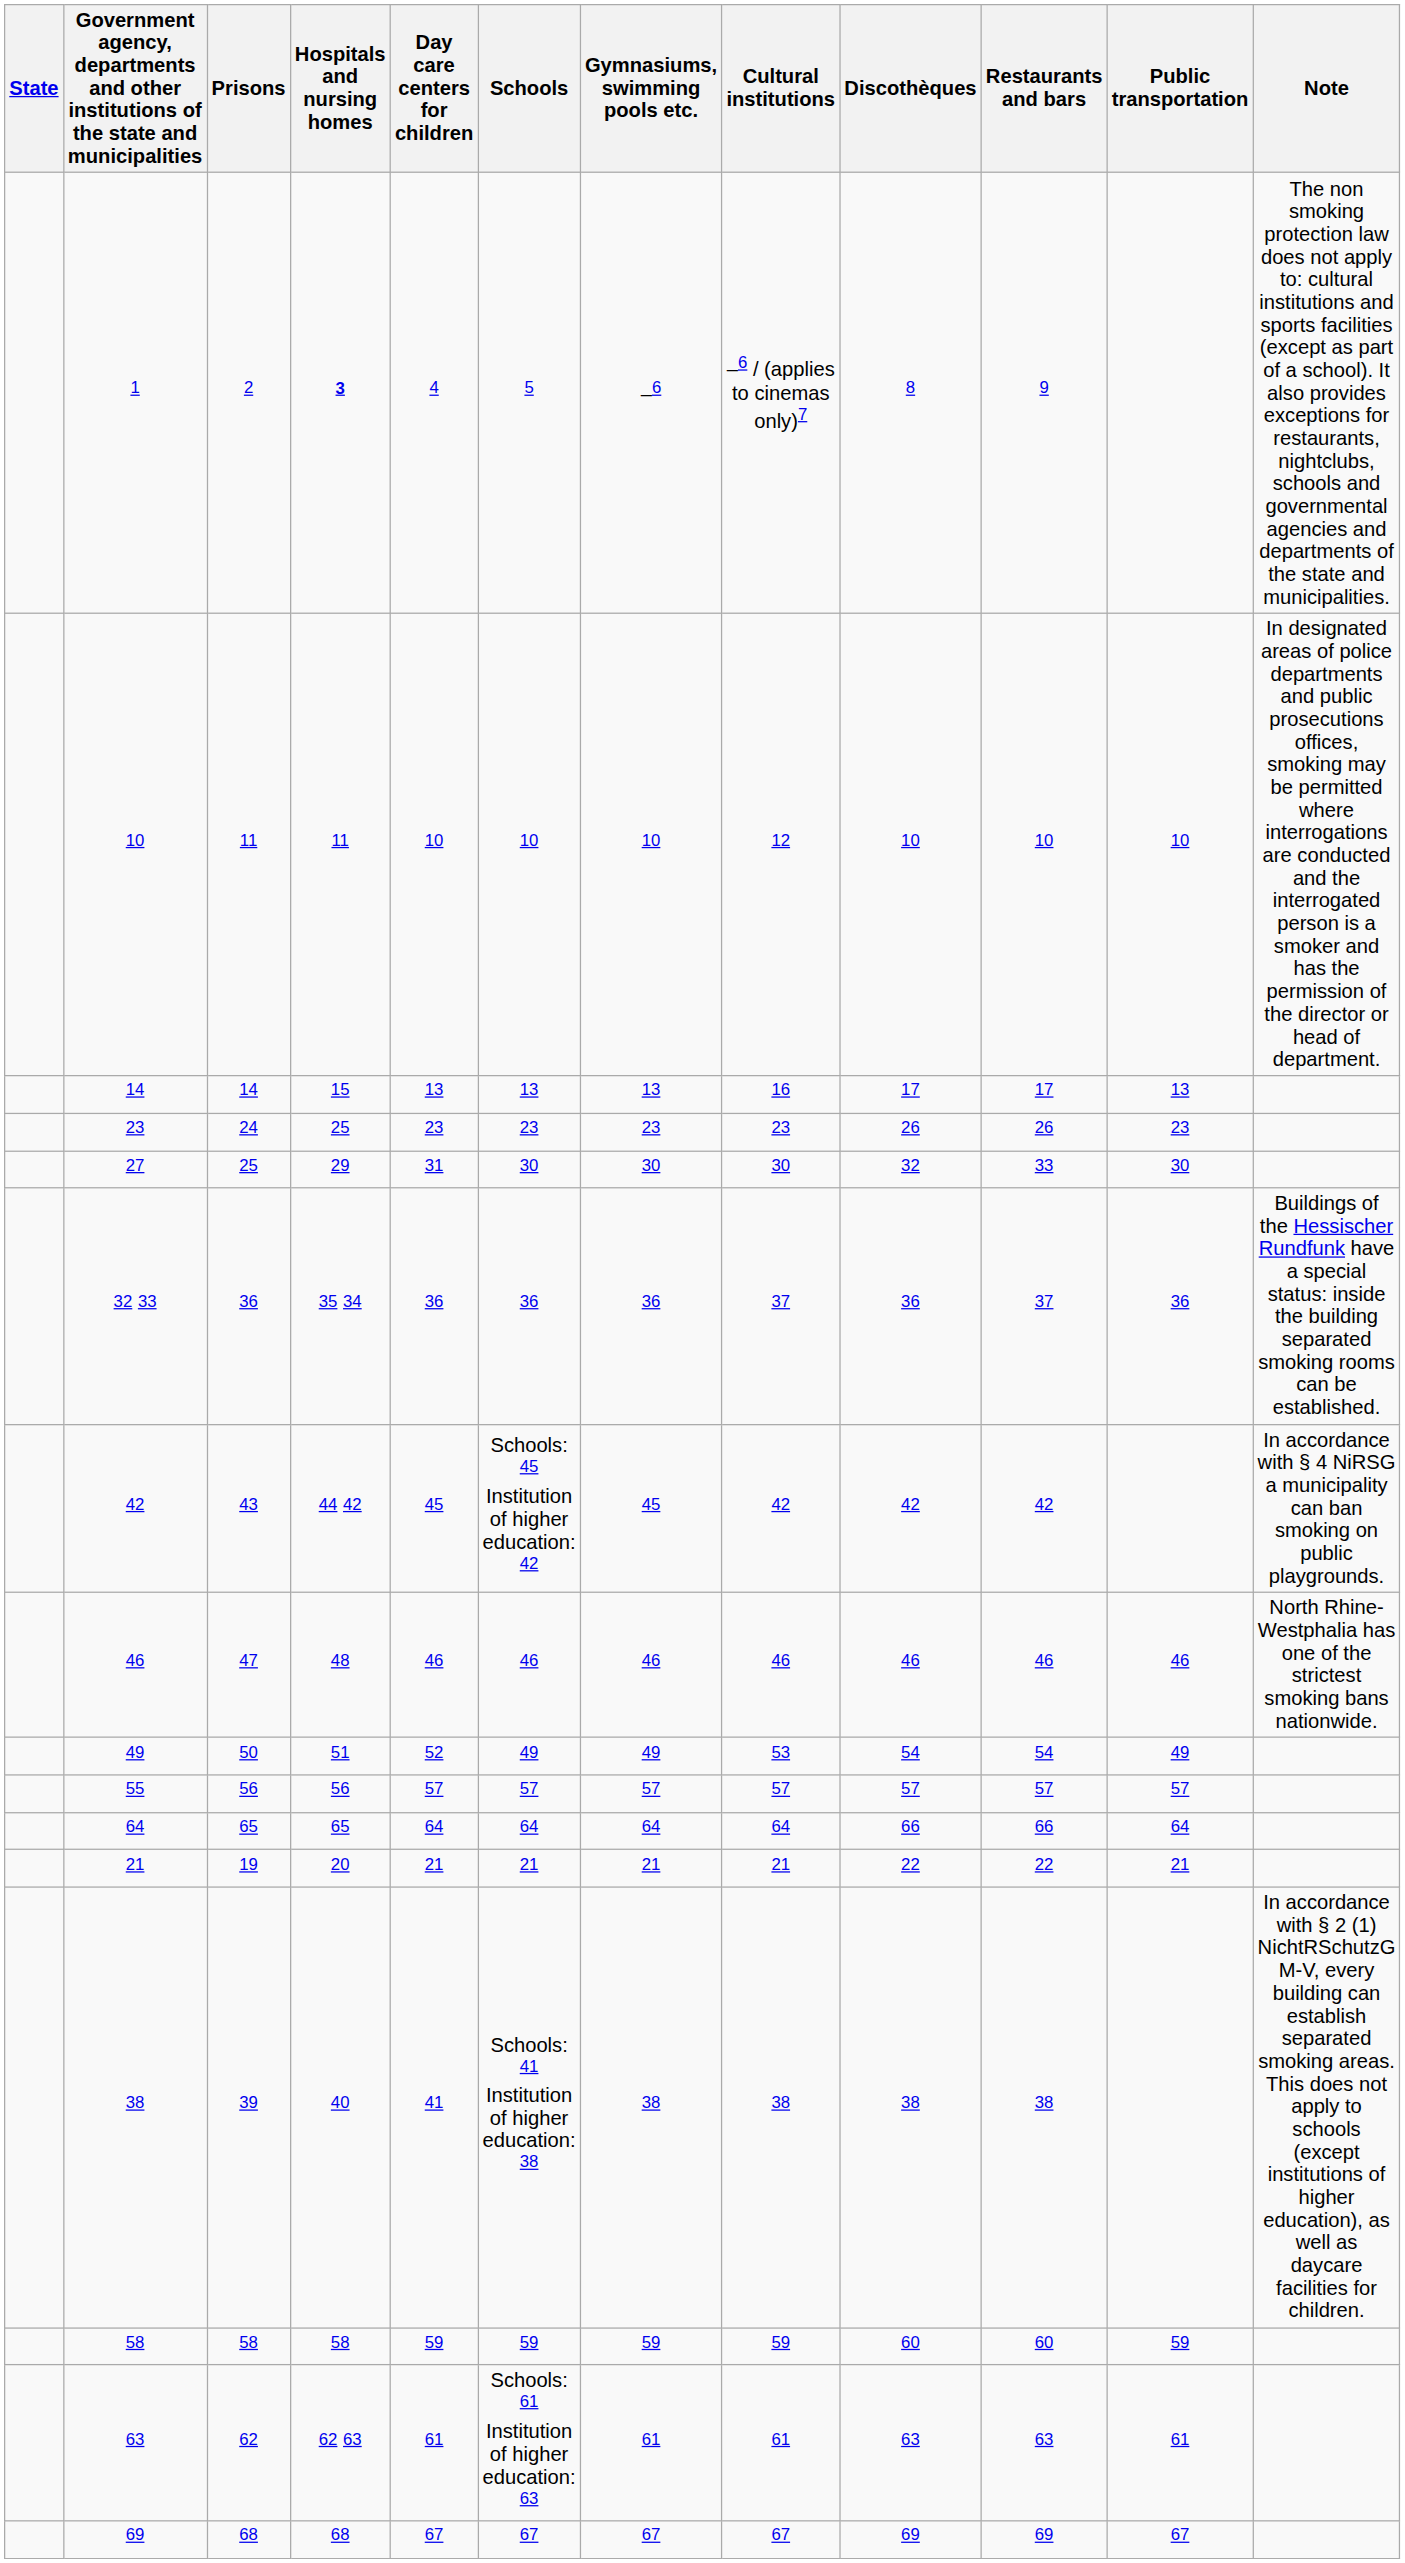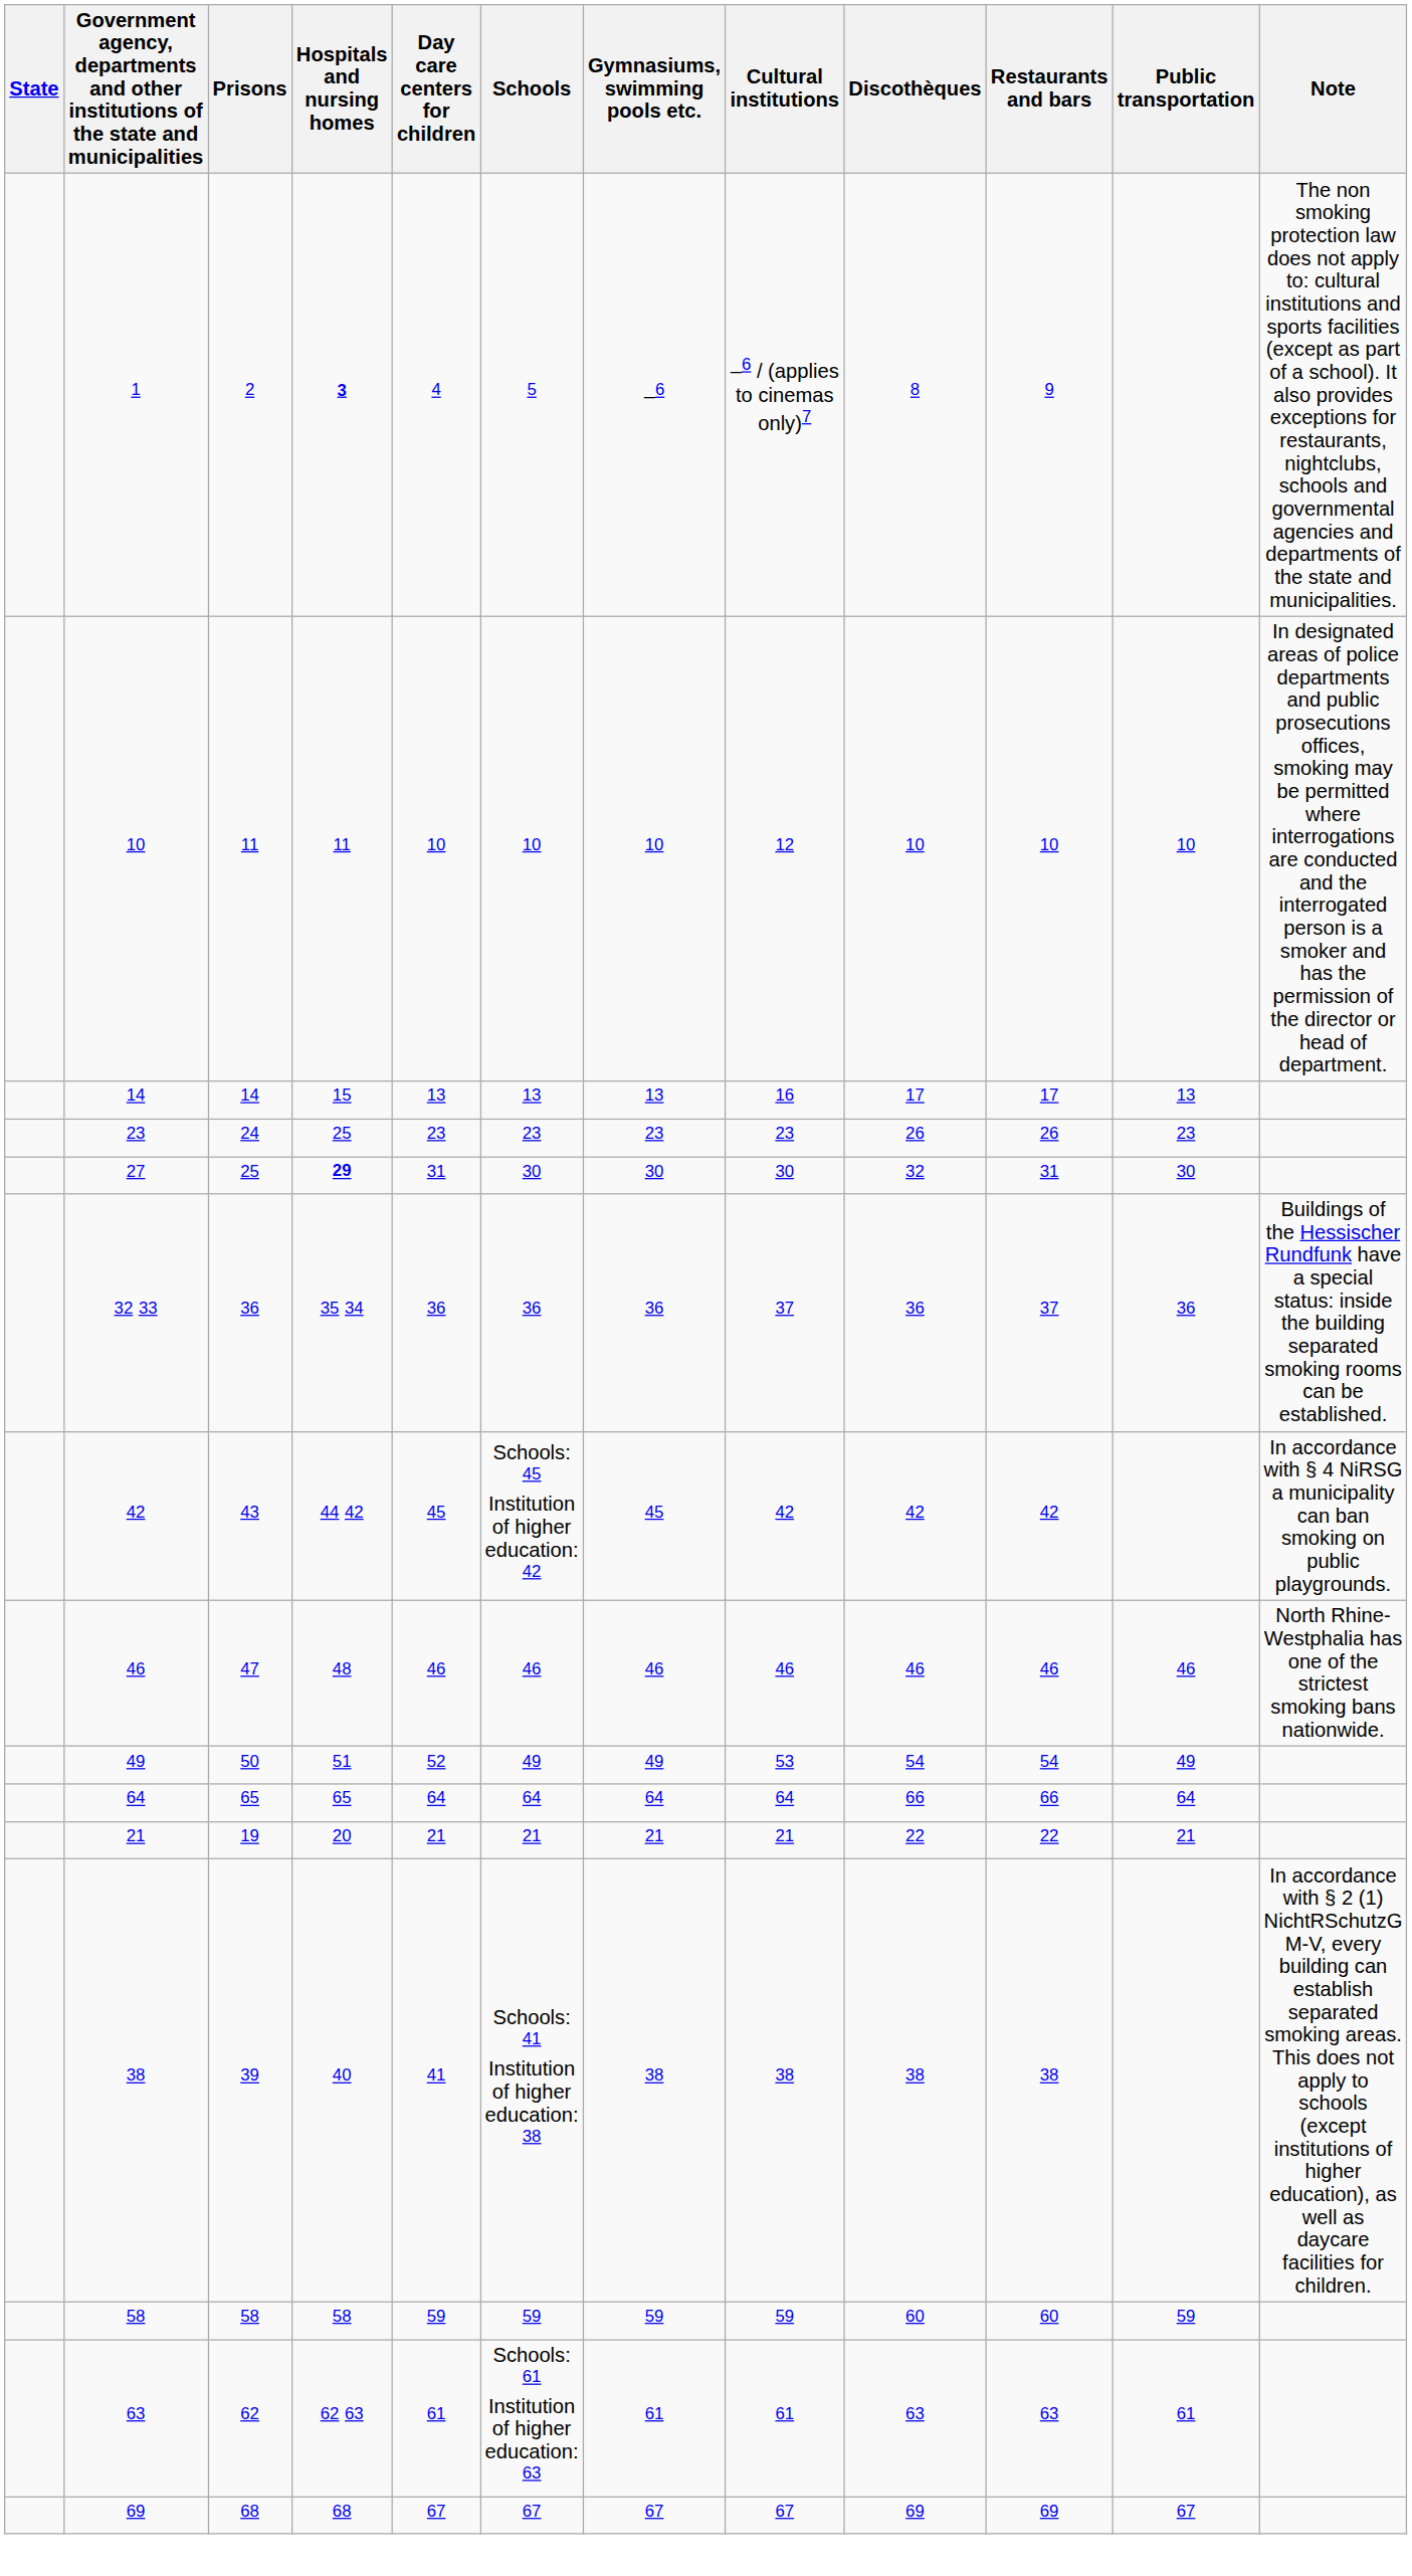27 | Hospitals and nursing homes: normal -> bold
27 | Restaurants and bars: 33 -> 31
- row: 55 | 56 | 56 | 57 | 57 | 57 | 57 | 57 | 57 | 57
